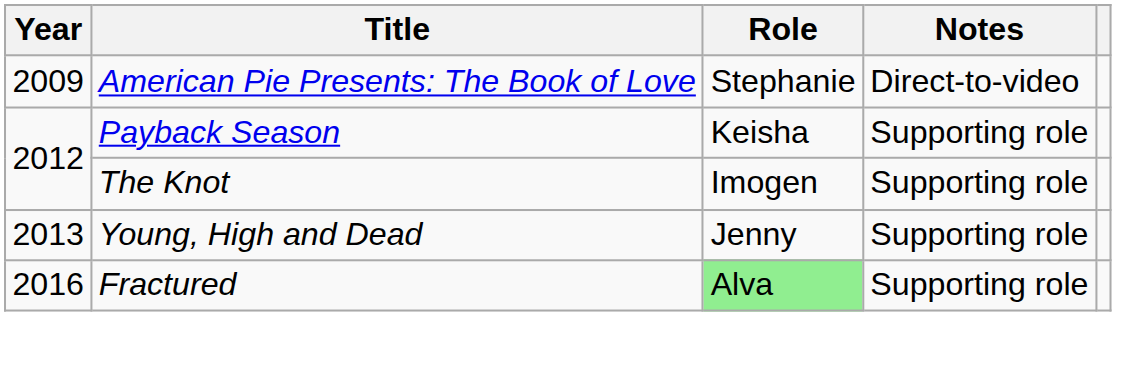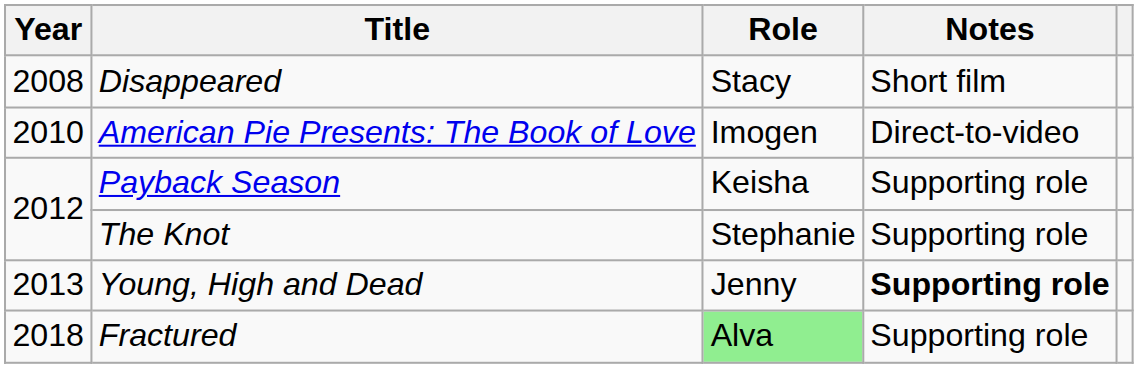+ row: 2008 | Disappeared | Stacy | Short film
American Pie Presents: The Book of Love | Year: 2009 -> 2010
American Pie Presents: The Book of Love | Role: Stephanie -> Imogen
The Knot | Role: Imogen -> Stephanie
Young, High and Dead | Notes: normal -> bold
Fractured | Year: 2016 -> 2018
